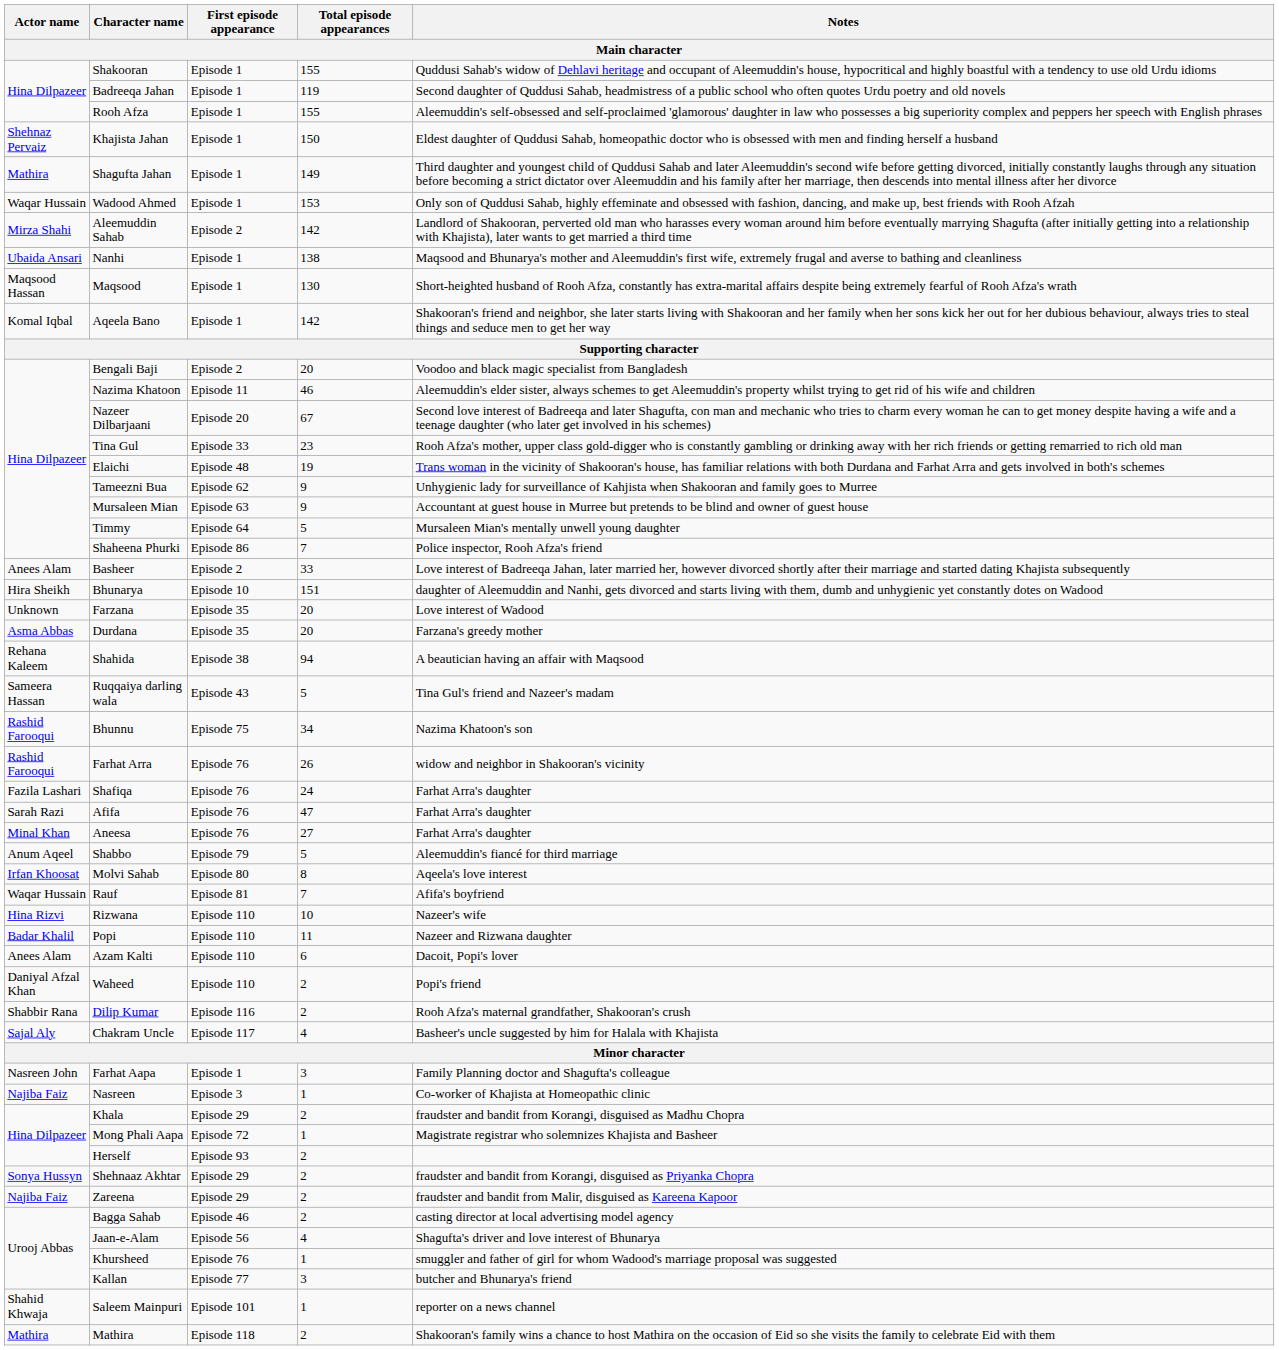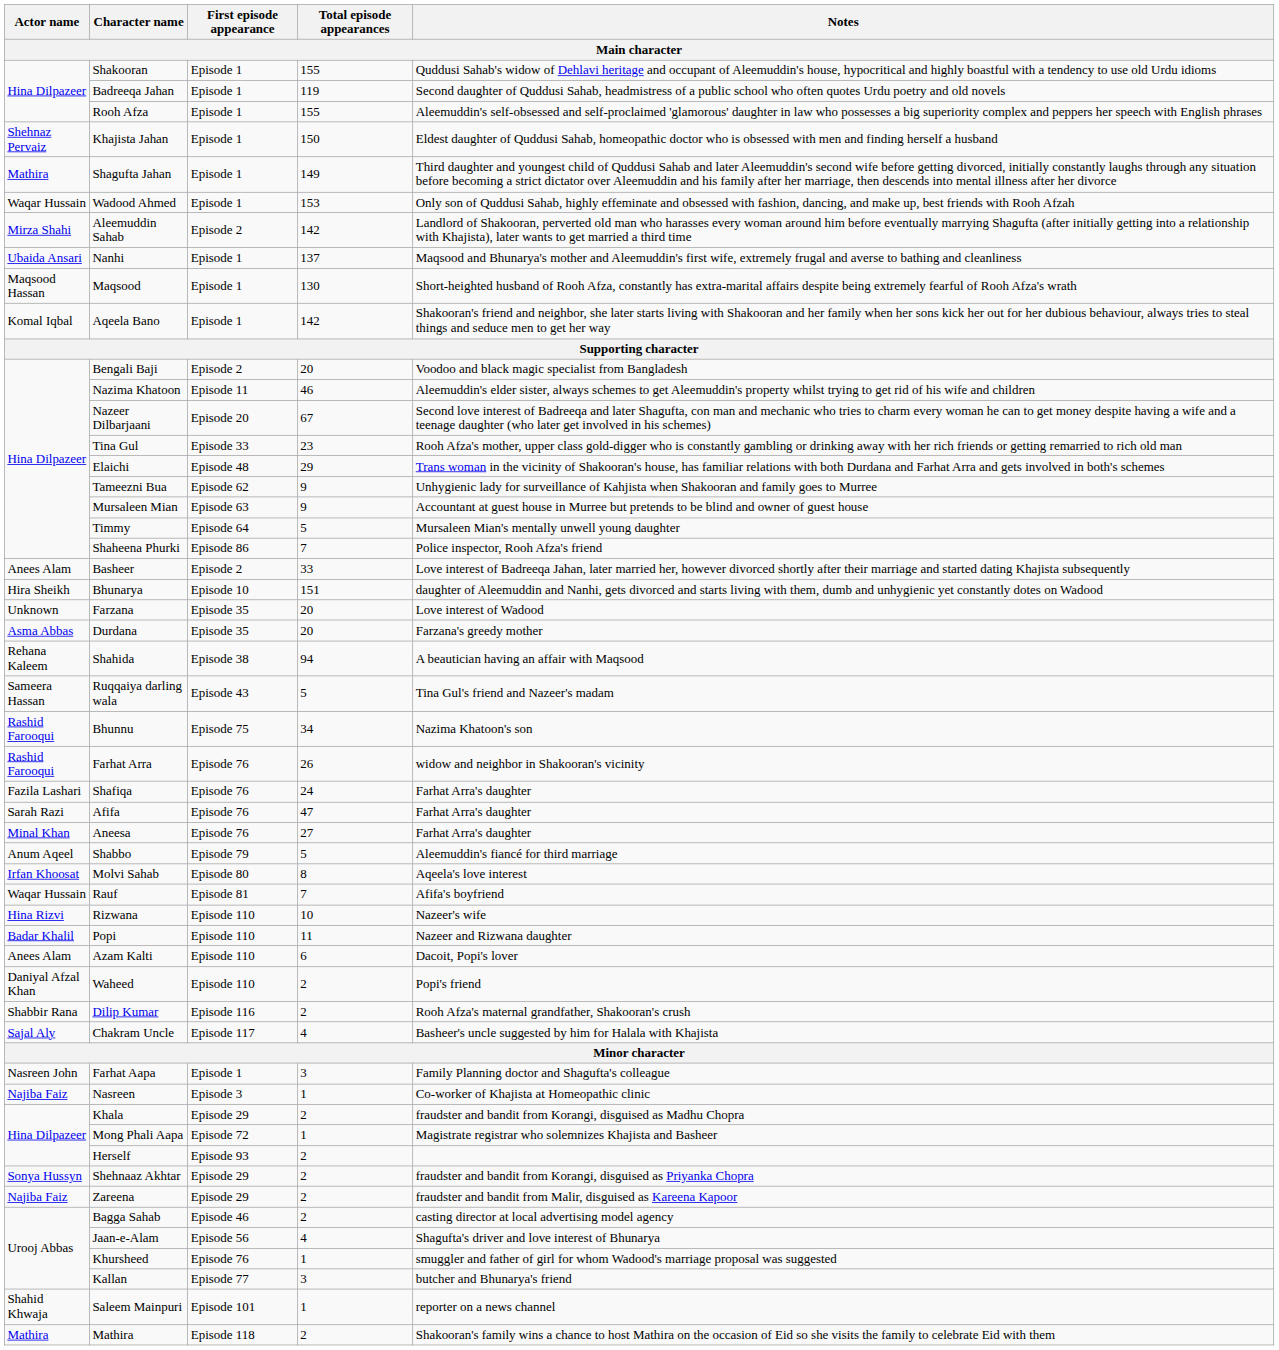Nanhi | Total episode appearances: 138 -> 137
Elaichi | Total episode appearances: 19 -> 29
